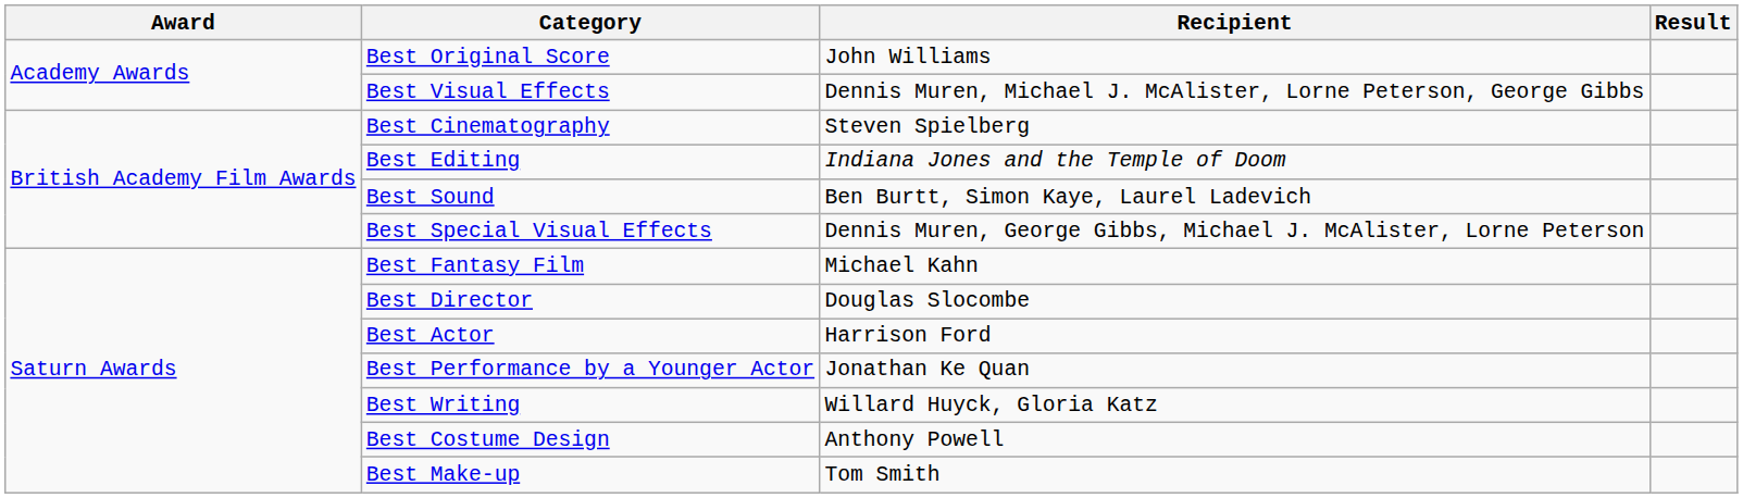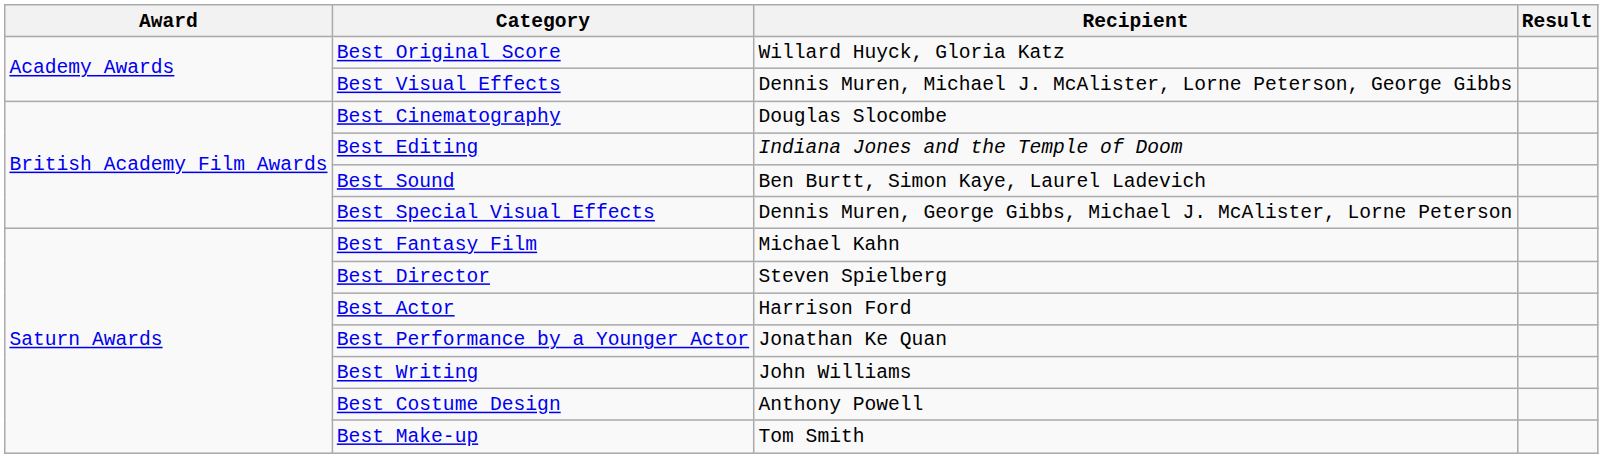Best Original Score | Recipient: John Williams -> Willard Huyck, Gloria Katz
Best Cinematography | Recipient: Steven Spielberg -> Douglas Slocombe
Best Director | Recipient: Douglas Slocombe -> Steven Spielberg
Best Writing | Recipient: Willard Huyck, Gloria Katz -> John Williams
